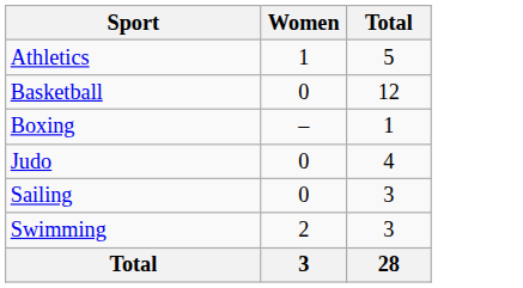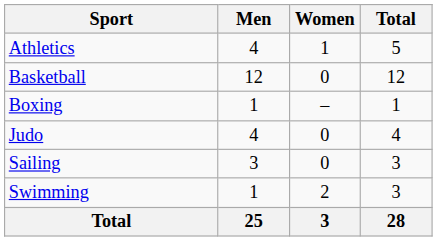+ column: Men | 4 | 12 | 1 | 4 | 3 | 1 | 25
